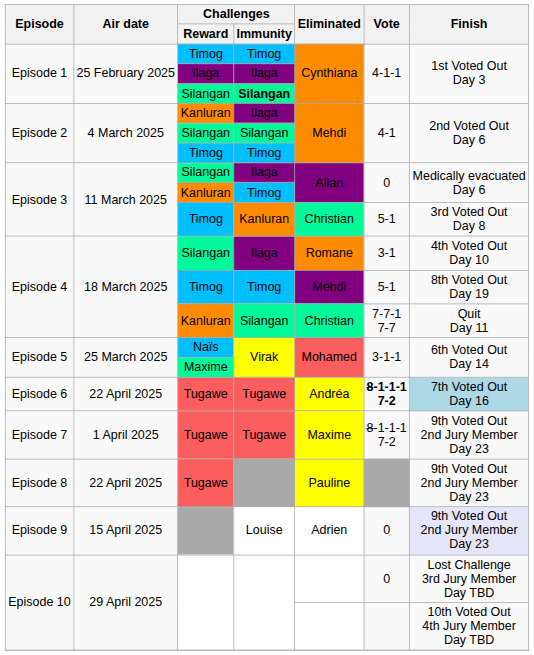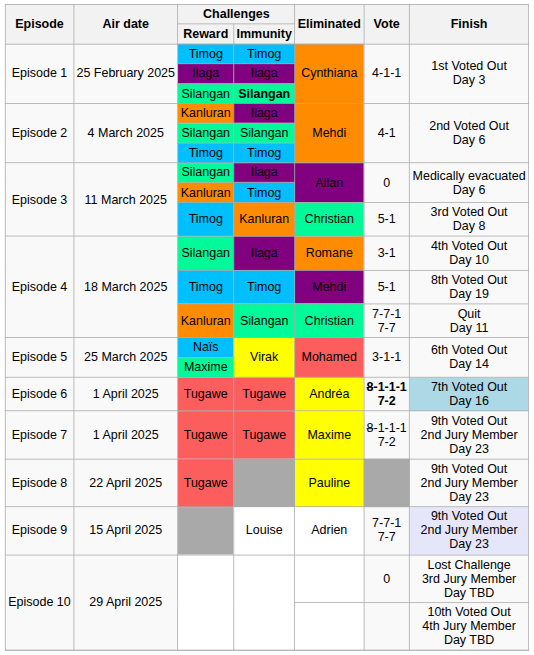Episode 6 | Air date: 22 April 2025 -> 1 April 2025
Episode 9 | Vote: 0 -> 7-7-1 7-7
